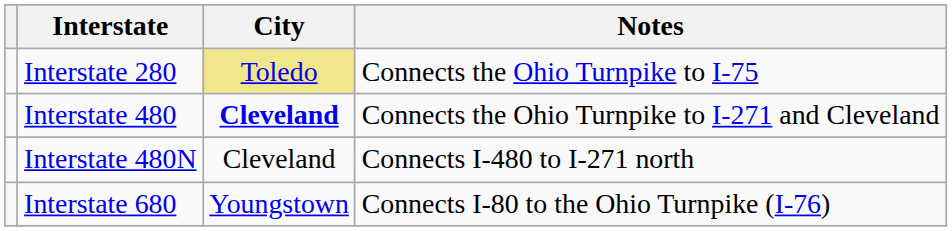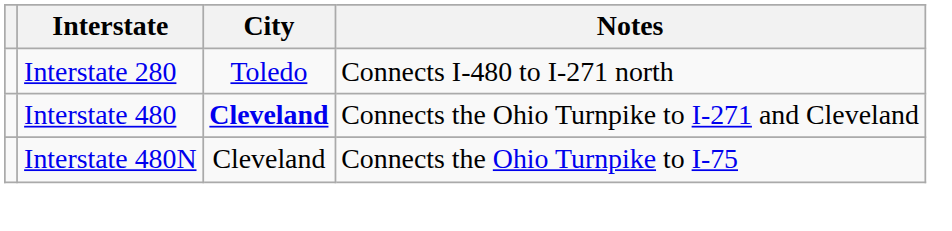Interstate 280 | City: khaki background -> no background
Interstate 280 | Notes: Connects the Ohio Turnpike to I-75 -> Connects I-480 to I-271 north
Interstate 480N | Notes: Connects I-480 to I-271 north -> Connects the Ohio Turnpike to I-75
- row: Interstate 680 | Youngstown | Connects I-80 to the Ohio Turnpike (I-76)
